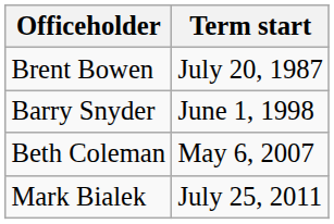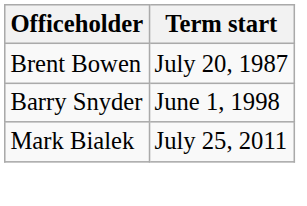- row: Beth Coleman | May 6, 2007
